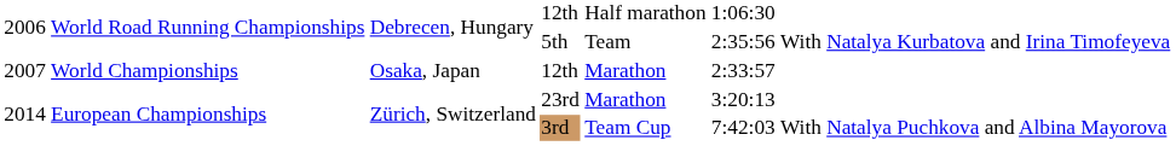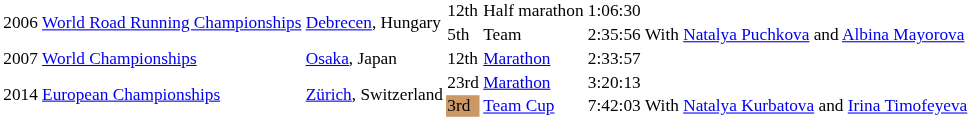5th | column 7: With Natalya Kurbatova and Irina Timofeyeva -> With Natalya Puchkova and Albina Mayorova
3rd | column 7: With Natalya Puchkova and Albina Mayorova -> With Natalya Kurbatova and Irina Timofeyeva
